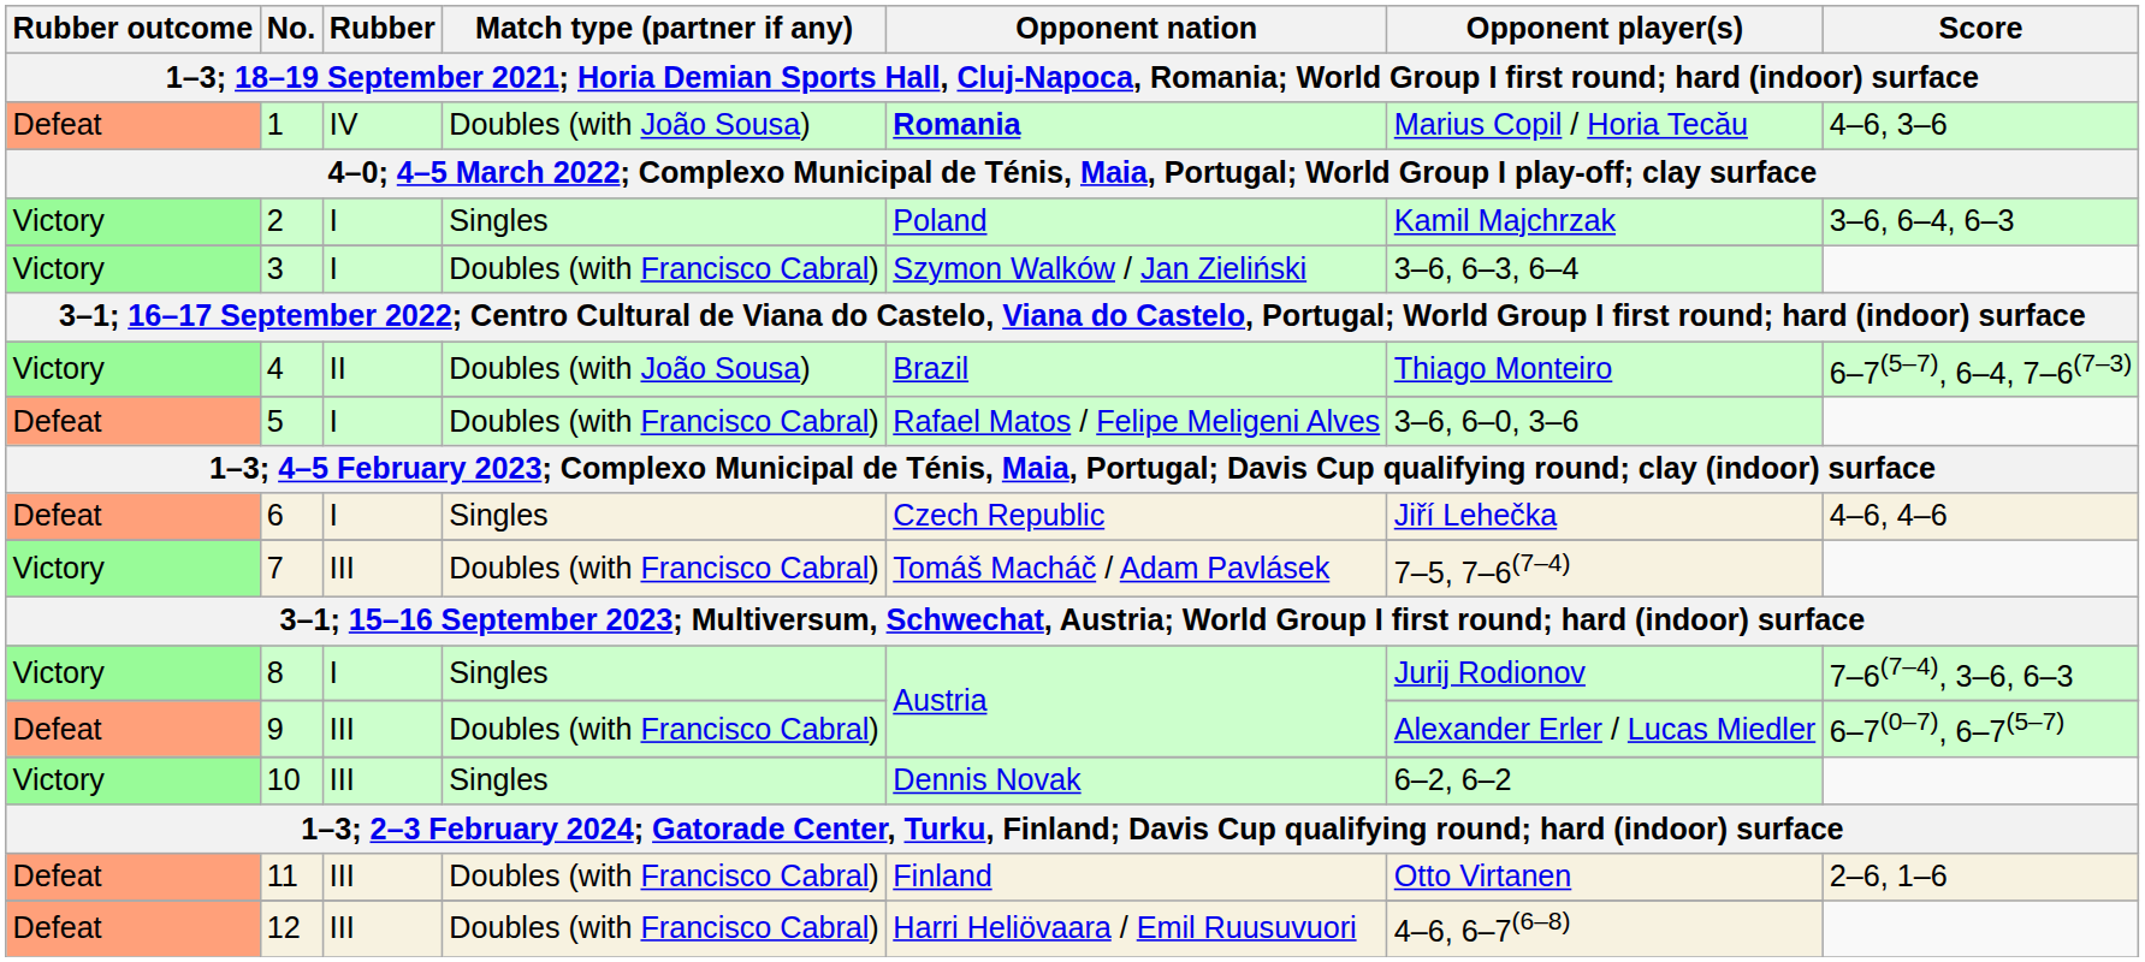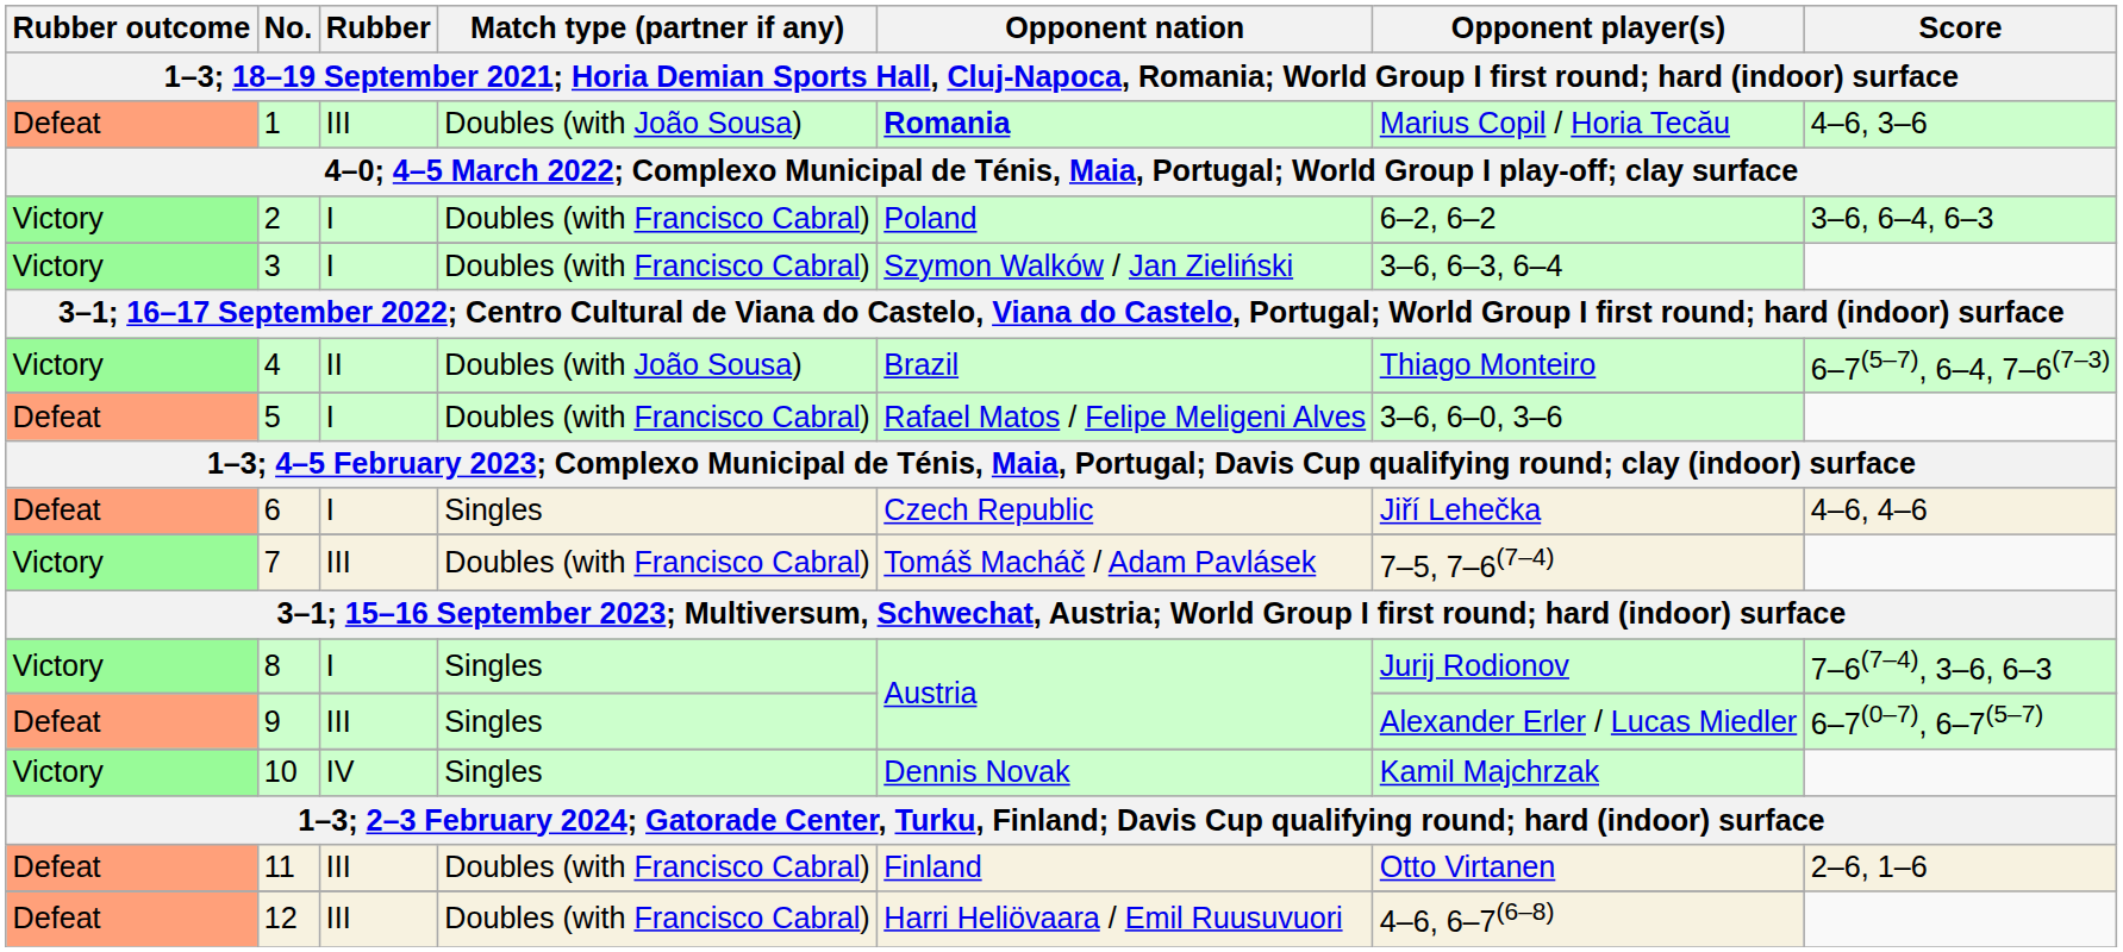1 | Rubber: IV -> III
2 | Match type (partner if any): Singles -> Doubles (with Francisco Cabral)
2 | Opponent player(s): Kamil Majchrzak -> 6–2, 6–2
9 | Match type (partner if any): Doubles (with Francisco Cabral) -> Singles
10 | Rubber: III -> IV
10 | Opponent player(s): 6–2, 6–2 -> Kamil Majchrzak
